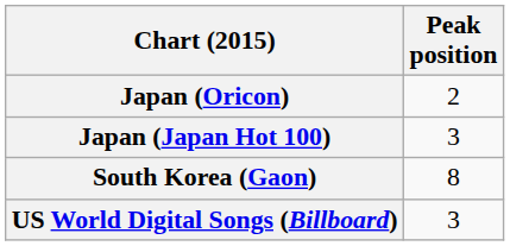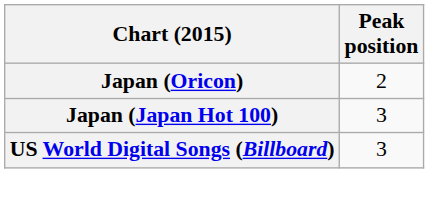- row: South Korea (Gaon) | 8
